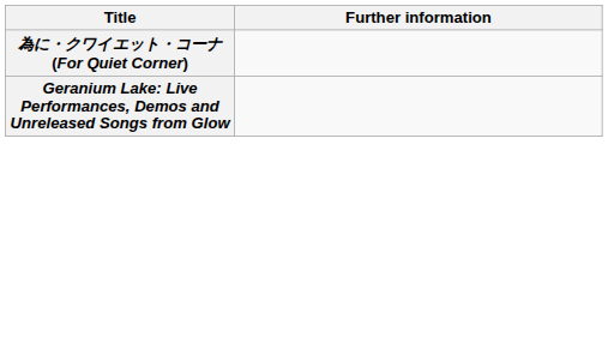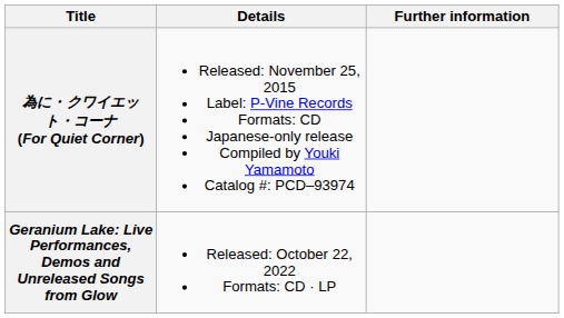+ column: Details | Released: November 25, 2015 Label: P-Vine Records Formats: CD Japanese-only release Compiled by Youki Yamamoto Catalog #: PCD–93974 | Released: October 22, 2022 Formats: CD · LP
